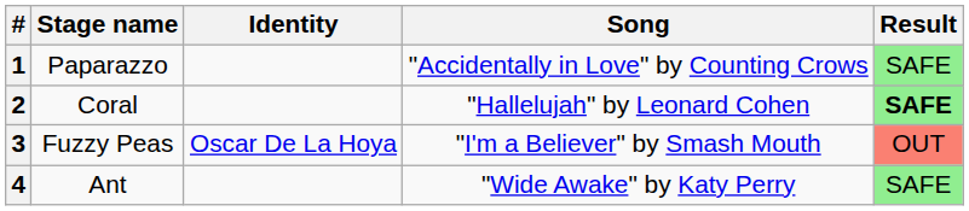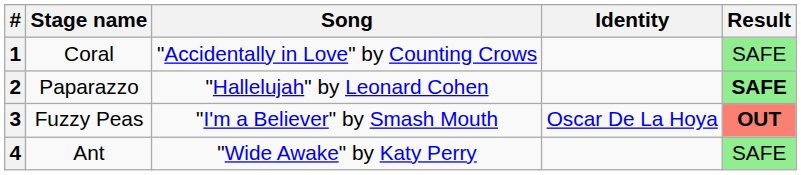columns swapped: Song <-> Identity
1 | Stage name: Paparazzo -> Coral
2 | Stage name: Coral -> Paparazzo
3 | Result: normal -> bold
